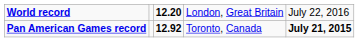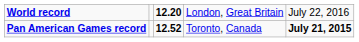Pan American Games record | column 3: 12.92 -> 12.52
